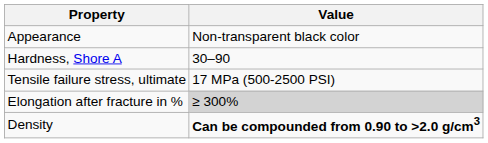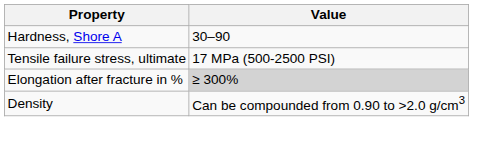- row: Appearance | Non-transparent black color
Density | Value: bold -> normal
